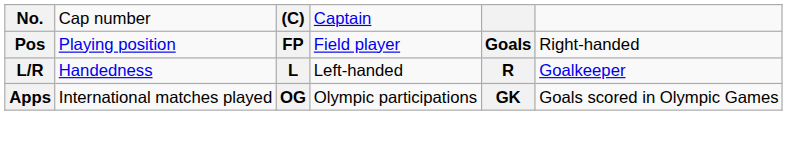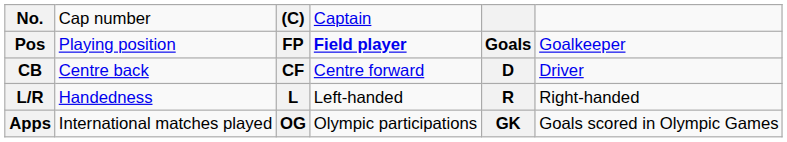Pos | column 4: normal -> bold
Pos | column 6: Right-handed -> Goalkeeper
+ row: CB | Centre back | CF | Centre forward | D | Driver
L/R | column 6: Goalkeeper -> Right-handed
